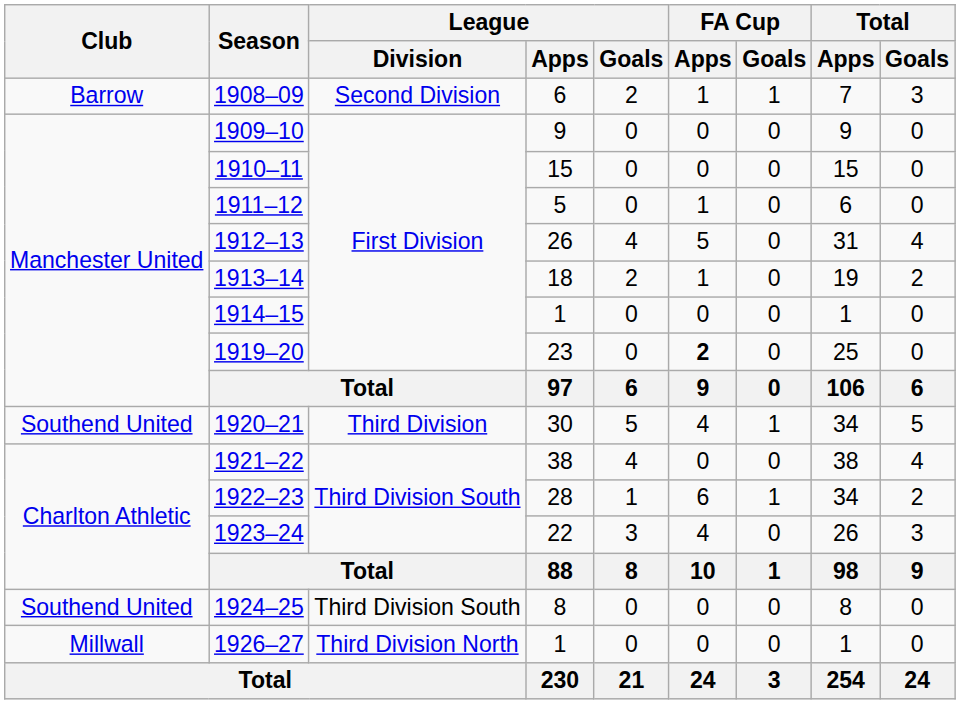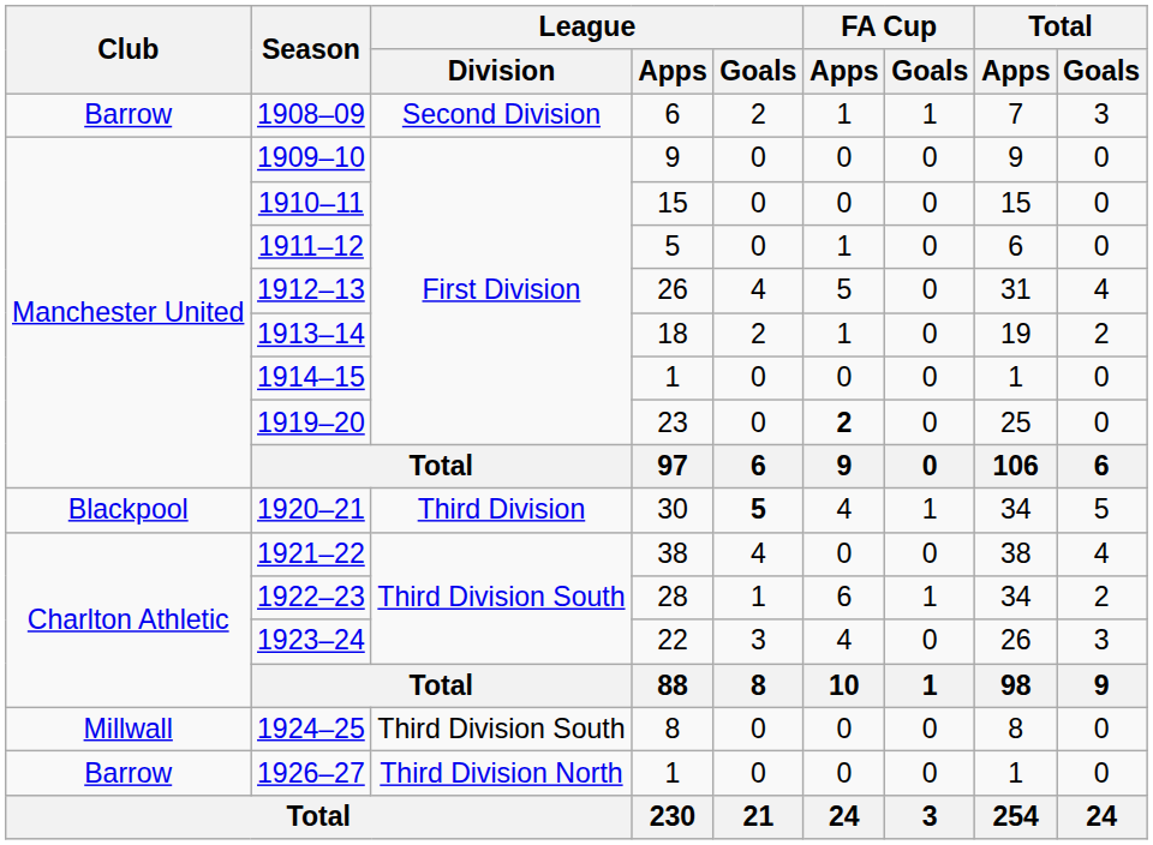1920–21 | Club: Southend United -> Blackpool
1920–21 | League / Goals: normal -> bold
1924–25 | Club: Southend United -> Millwall
1926–27 | Club: Millwall -> Barrow
